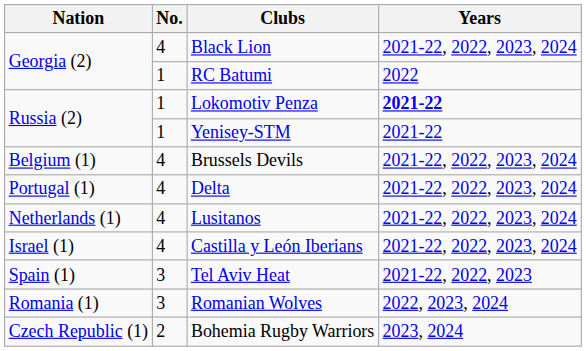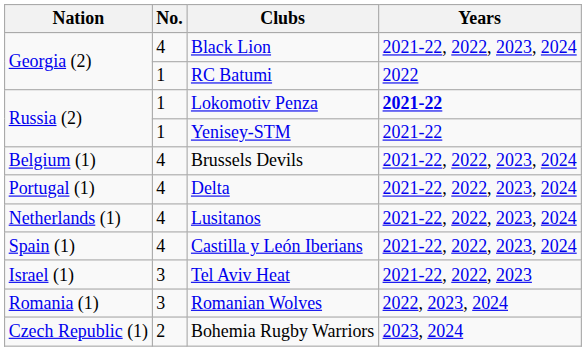Castilla y León Iberians | Nation: Israel (1) -> Spain (1)
Tel Aviv Heat | Nation: Spain (1) -> Israel (1)
